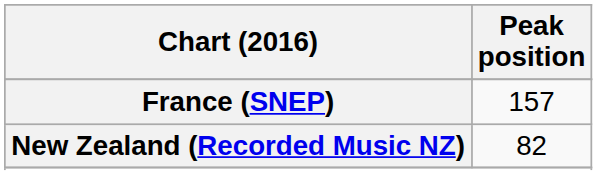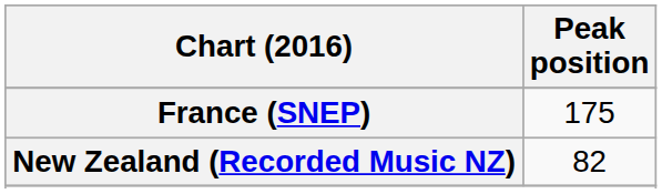France (SNEP) | Peak position: 157 -> 175
